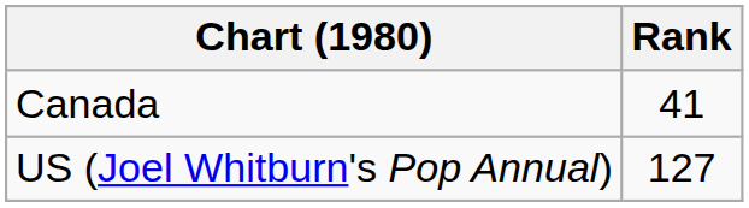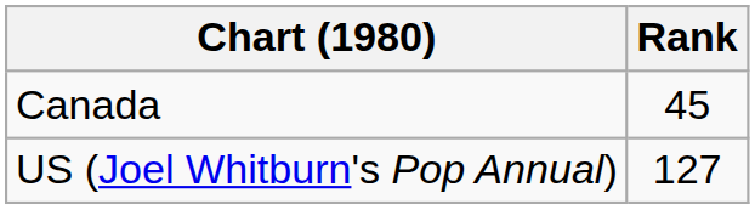Canada | Rank: 41 -> 45
